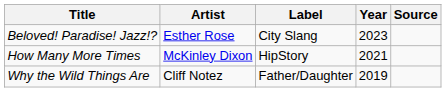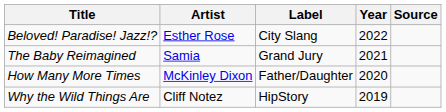Beloved! Paradise! Jazz!? | Year: 2023 -> 2022
+ row: The Baby Reimagined | Samia | Grand Jury | 2021
How Many More Times | Label: HipStory -> Father/Daughter
How Many More Times | Year: 2021 -> 2020
Why the Wild Things Are | Label: Father/Daughter -> HipStory
